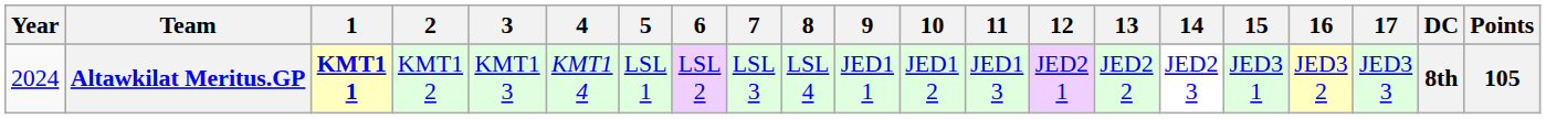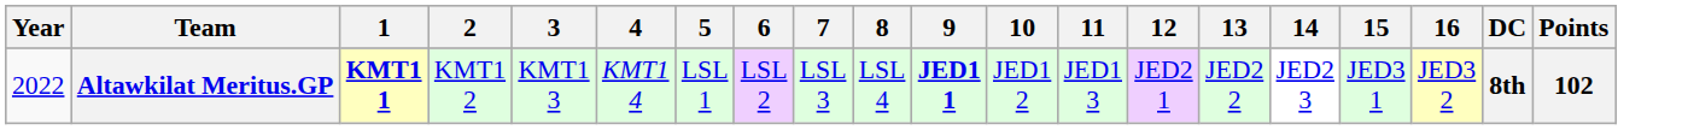- column: 17 | JED3 3
Altawkilat Meritus.GP | Year: 2024 -> 2022
Altawkilat Meritus.GP | 9: normal -> bold
Altawkilat Meritus.GP | Points: 105 -> 102
